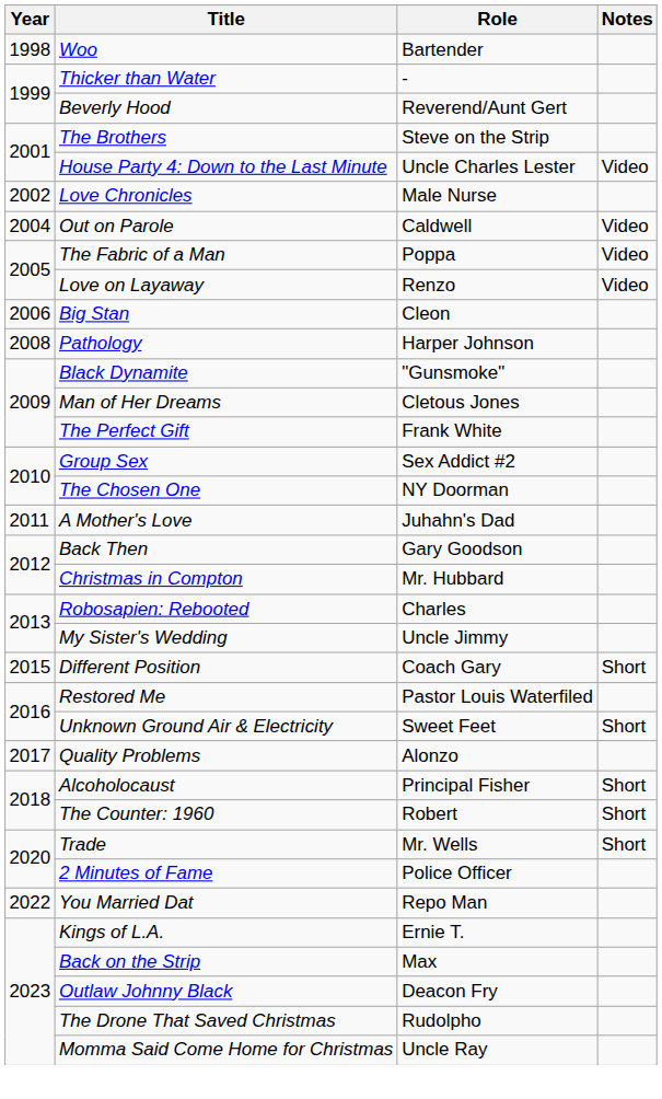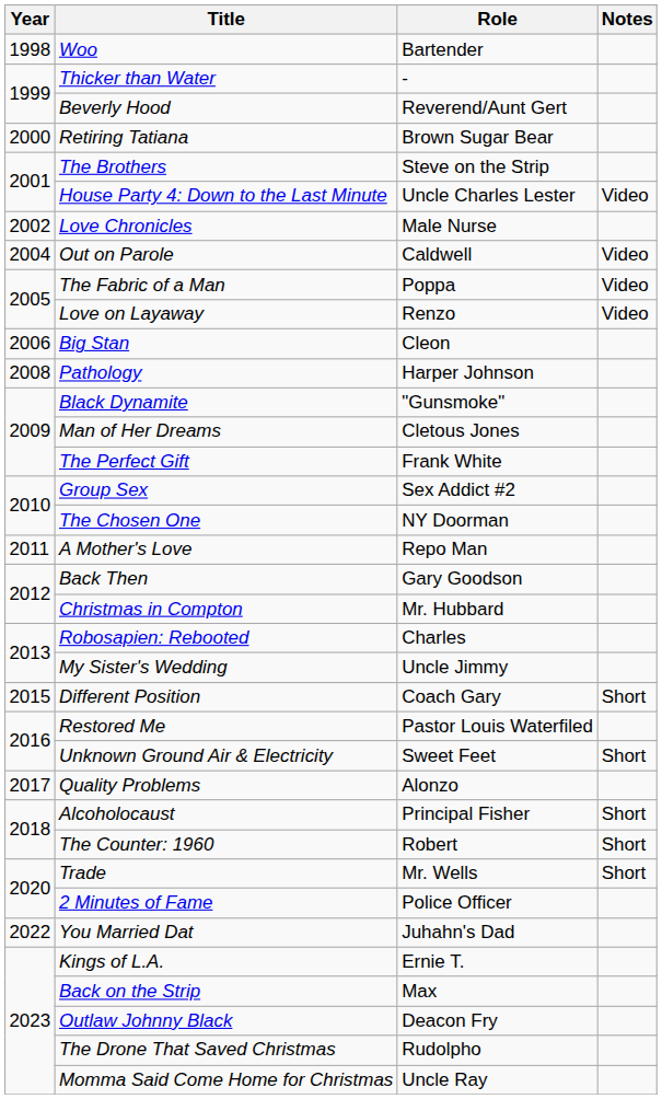+ row: 2000 | Retiring Tatiana | Brown Sugar Bear
A Mother's Love | Role: Juhahn's Dad -> Repo Man
You Married Dat | Role: Repo Man -> Juhahn's Dad
